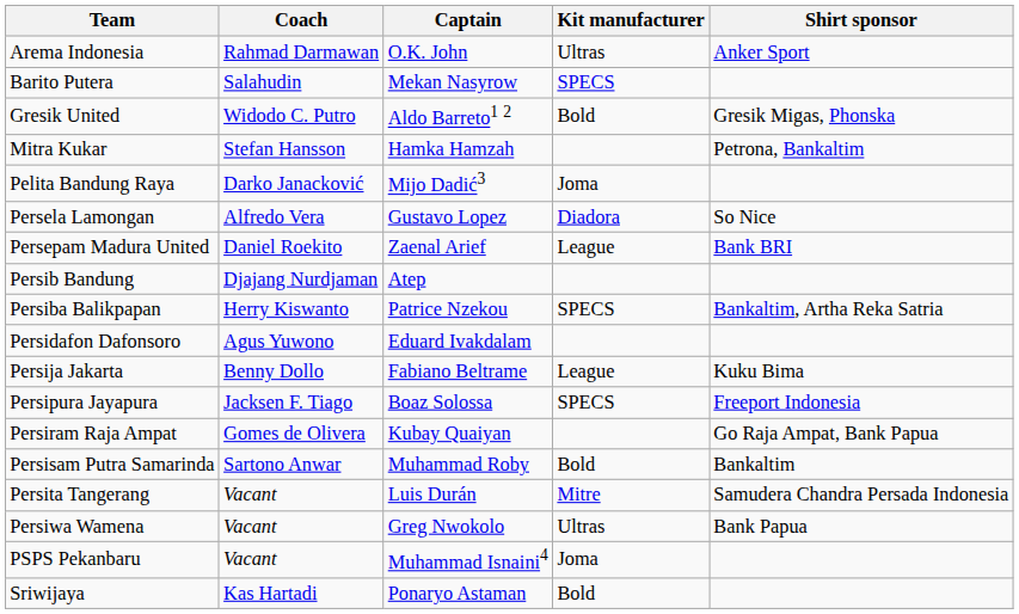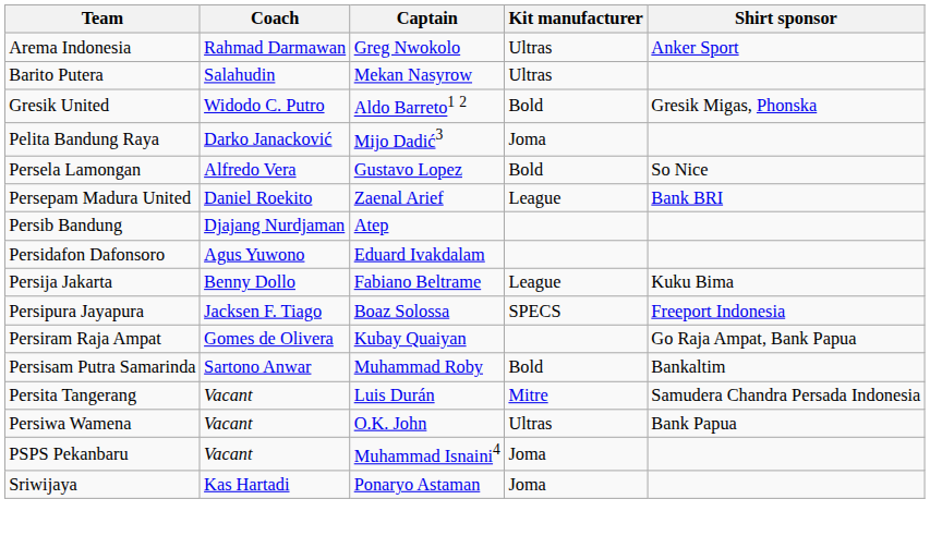Arema Indonesia | Captain: O.K. John -> Greg Nwokolo
Barito Putera | Kit manufacturer: SPECS -> Ultras
- row: Mitra Kukar | Stefan Hansson | Hamka Hamzah | Petrona, Bankaltim
Persela Lamongan | Kit manufacturer: Diadora -> Bold
- row: Persiba Balikpapan | Herry Kiswanto | Patrice Nzekou | SPECS | Bankaltim, Artha Reka Satria
Persiwa Wamena | Captain: Greg Nwokolo -> O.K. John
Sriwijaya | Kit manufacturer: Bold -> Joma
